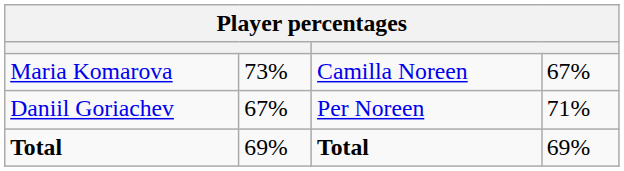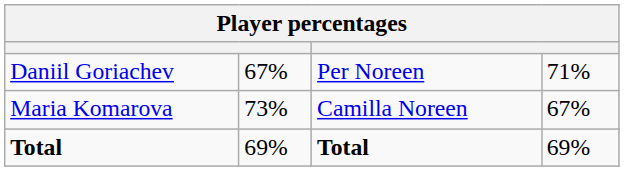rows swapped: Maria Komarova <-> Daniil Goriachev
